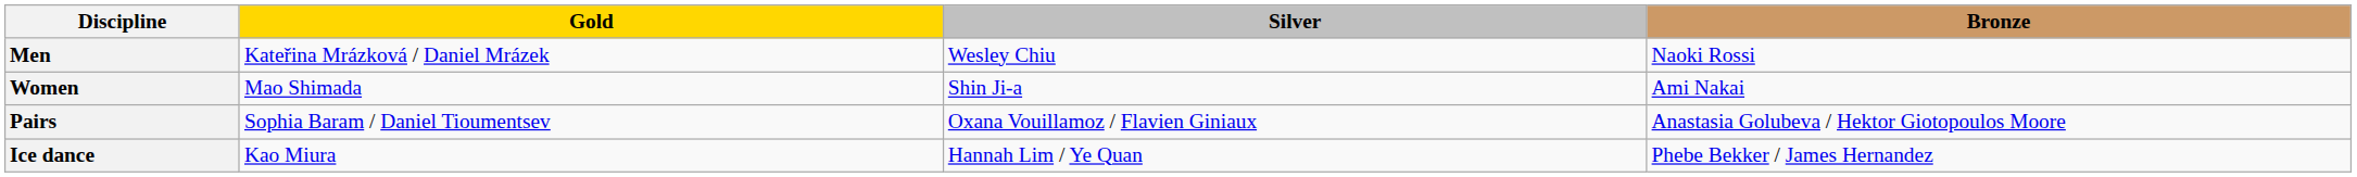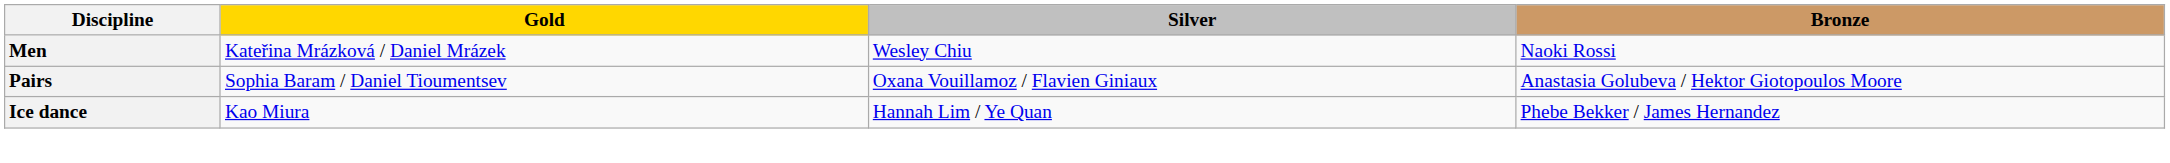- row: Women | Mao Shimada | Shin Ji-a | Ami Nakai
